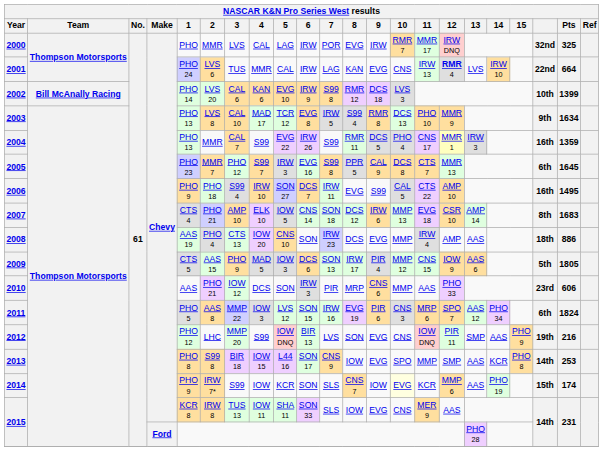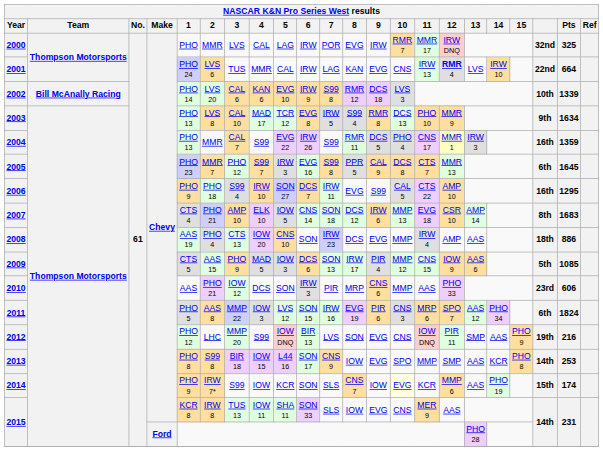2002 | Pts: 1399 -> 1339
2006 | Pts: 1495 -> 1295
2009 | Pts: 1805 -> 1085
